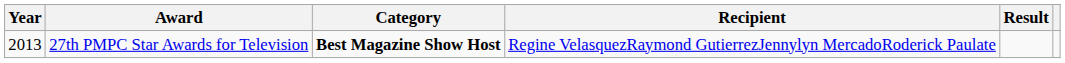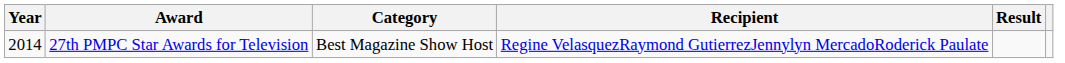27th PMPC Star Awards for Television | Year: 2013 -> 2014
27th PMPC Star Awards for Television | Category: bold -> normal
